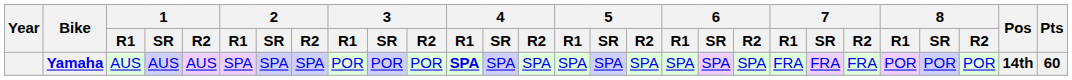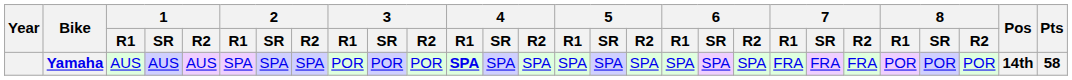Yamaha | Pts: 60 -> 58
